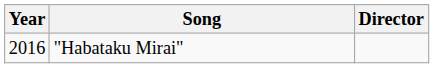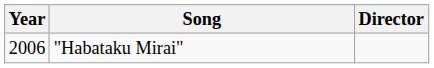"Habataku Mirai" | Year: 2016 -> 2006
